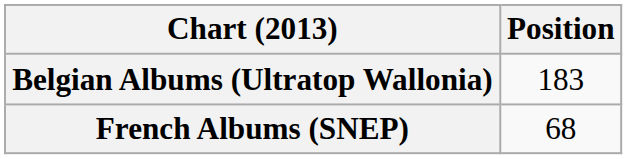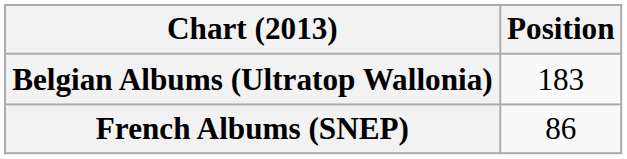French Albums (SNEP) | Position: 68 -> 86
